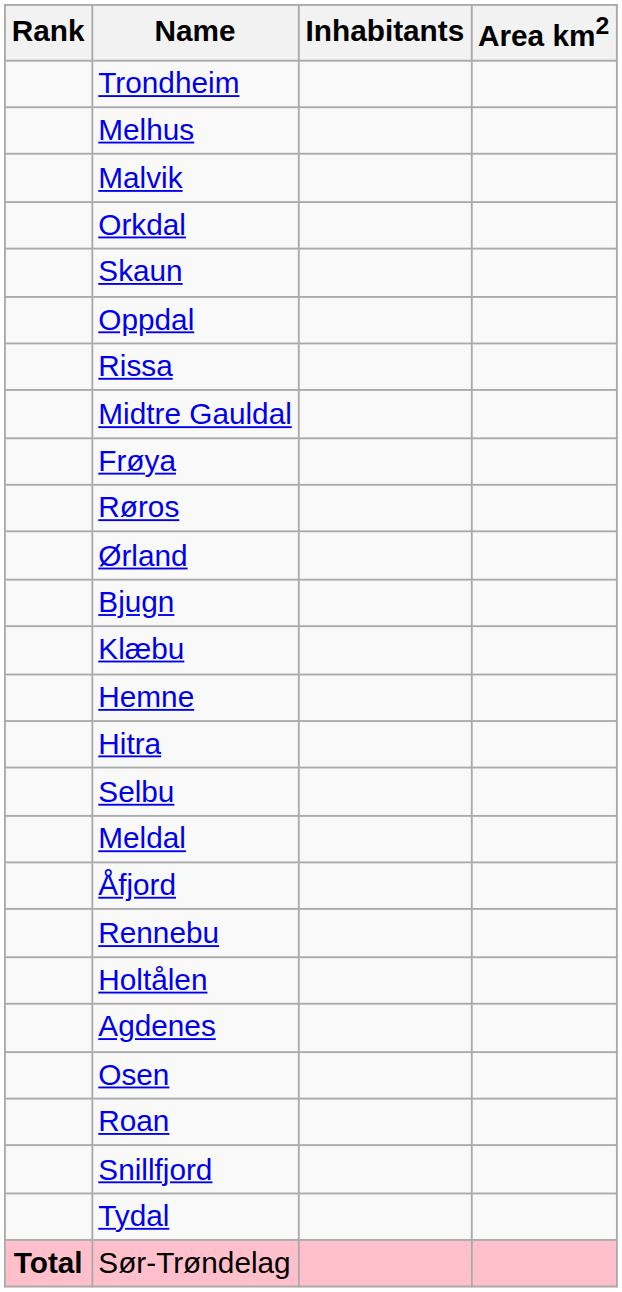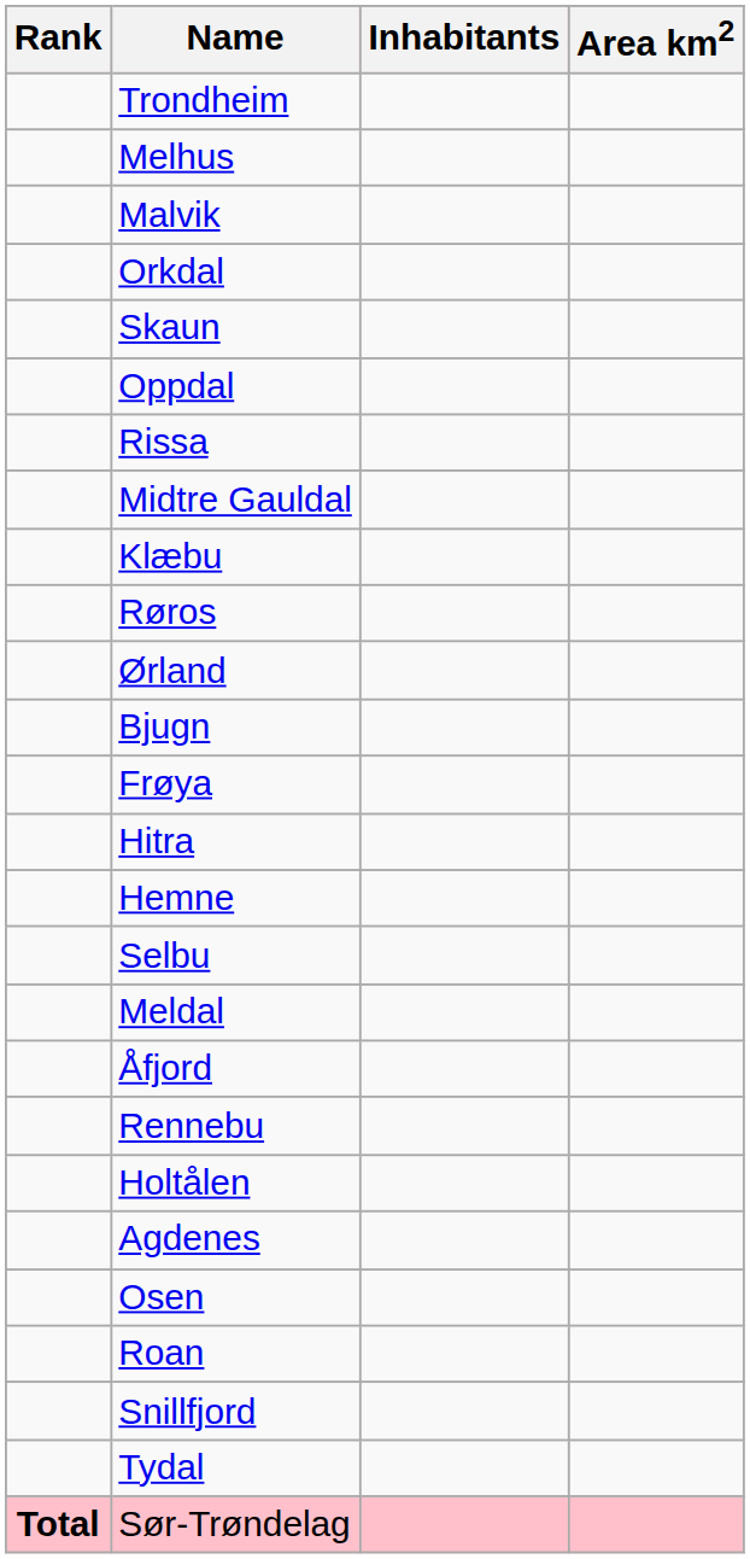rows swapped: Klæbu <-> Frøya
rows swapped: Hitra <-> Hemne
